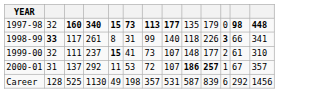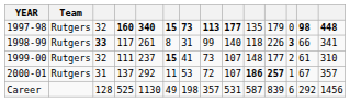+ column: Team | Rutgers | Rutgers | Rutgers | Rutgers
